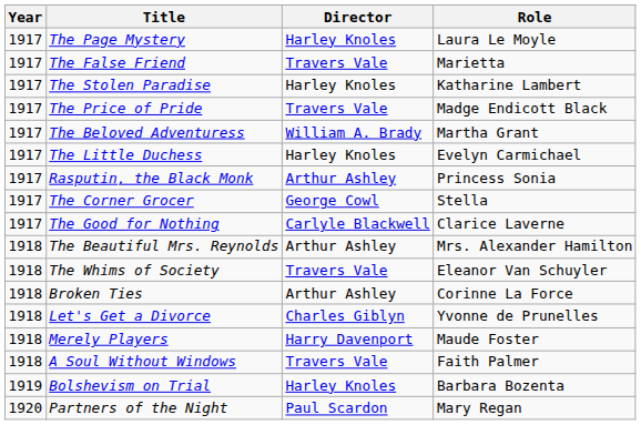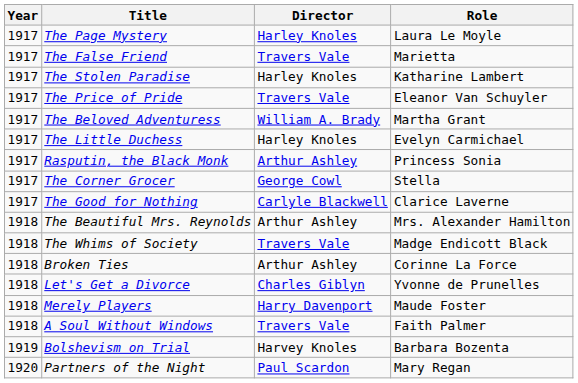The Price of Pride | Role: Madge Endicott Black -> Eleanor Van Schuyler
The Whims of Society | Role: Eleanor Van Schuyler -> Madge Endicott Black
Bolshevism on Trial | Director: Harley Knoles -> Harvey Knoles
